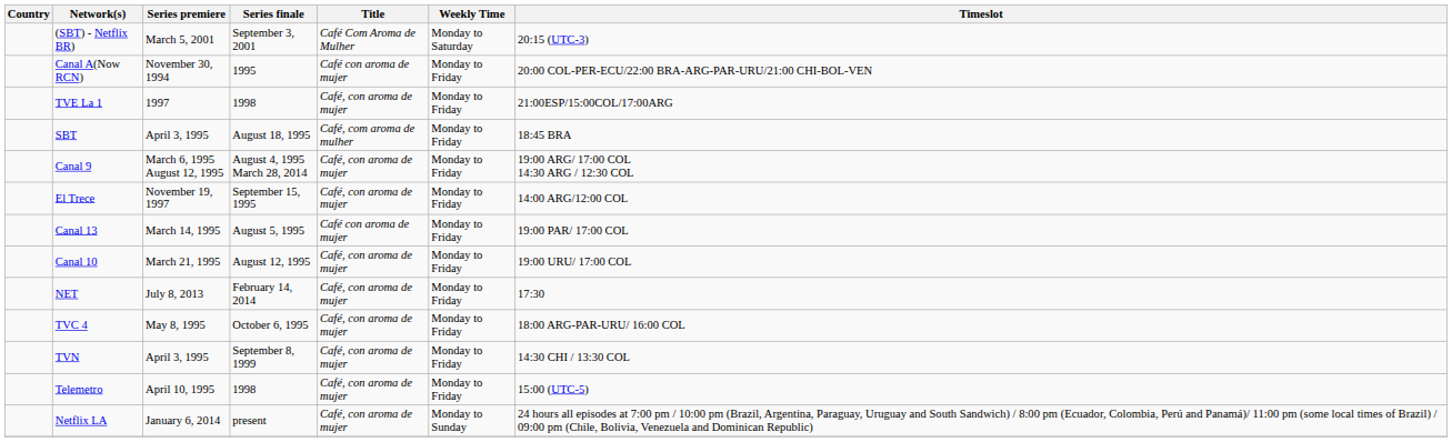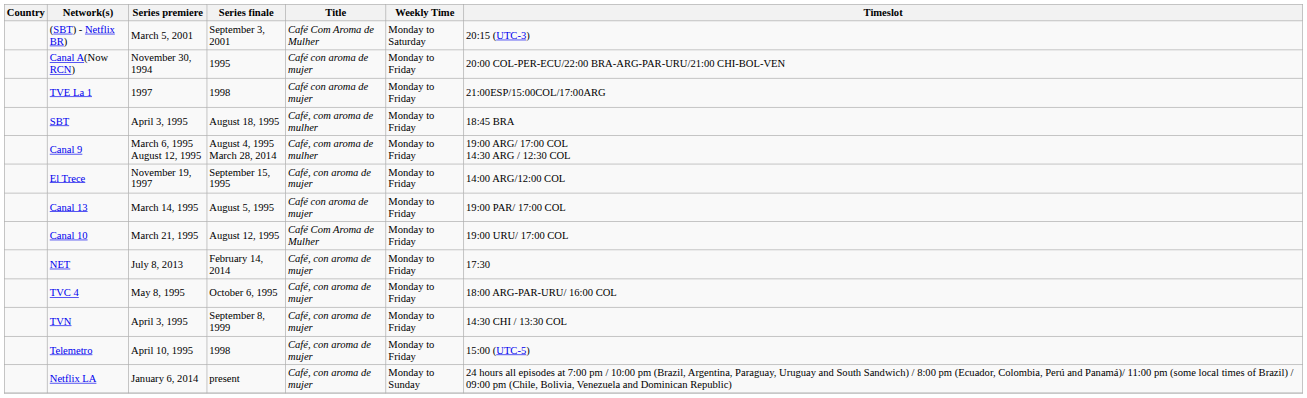TVE La 1 | Title: Café, con aroma de mujer -> Café con aroma de mujer
Canal 9 | Title: Café, con aroma de mujer -> Café, com aroma de mulher
Canal 10 | Title: Café, con aroma de mujer -> Café Com Aroma de Mulher
